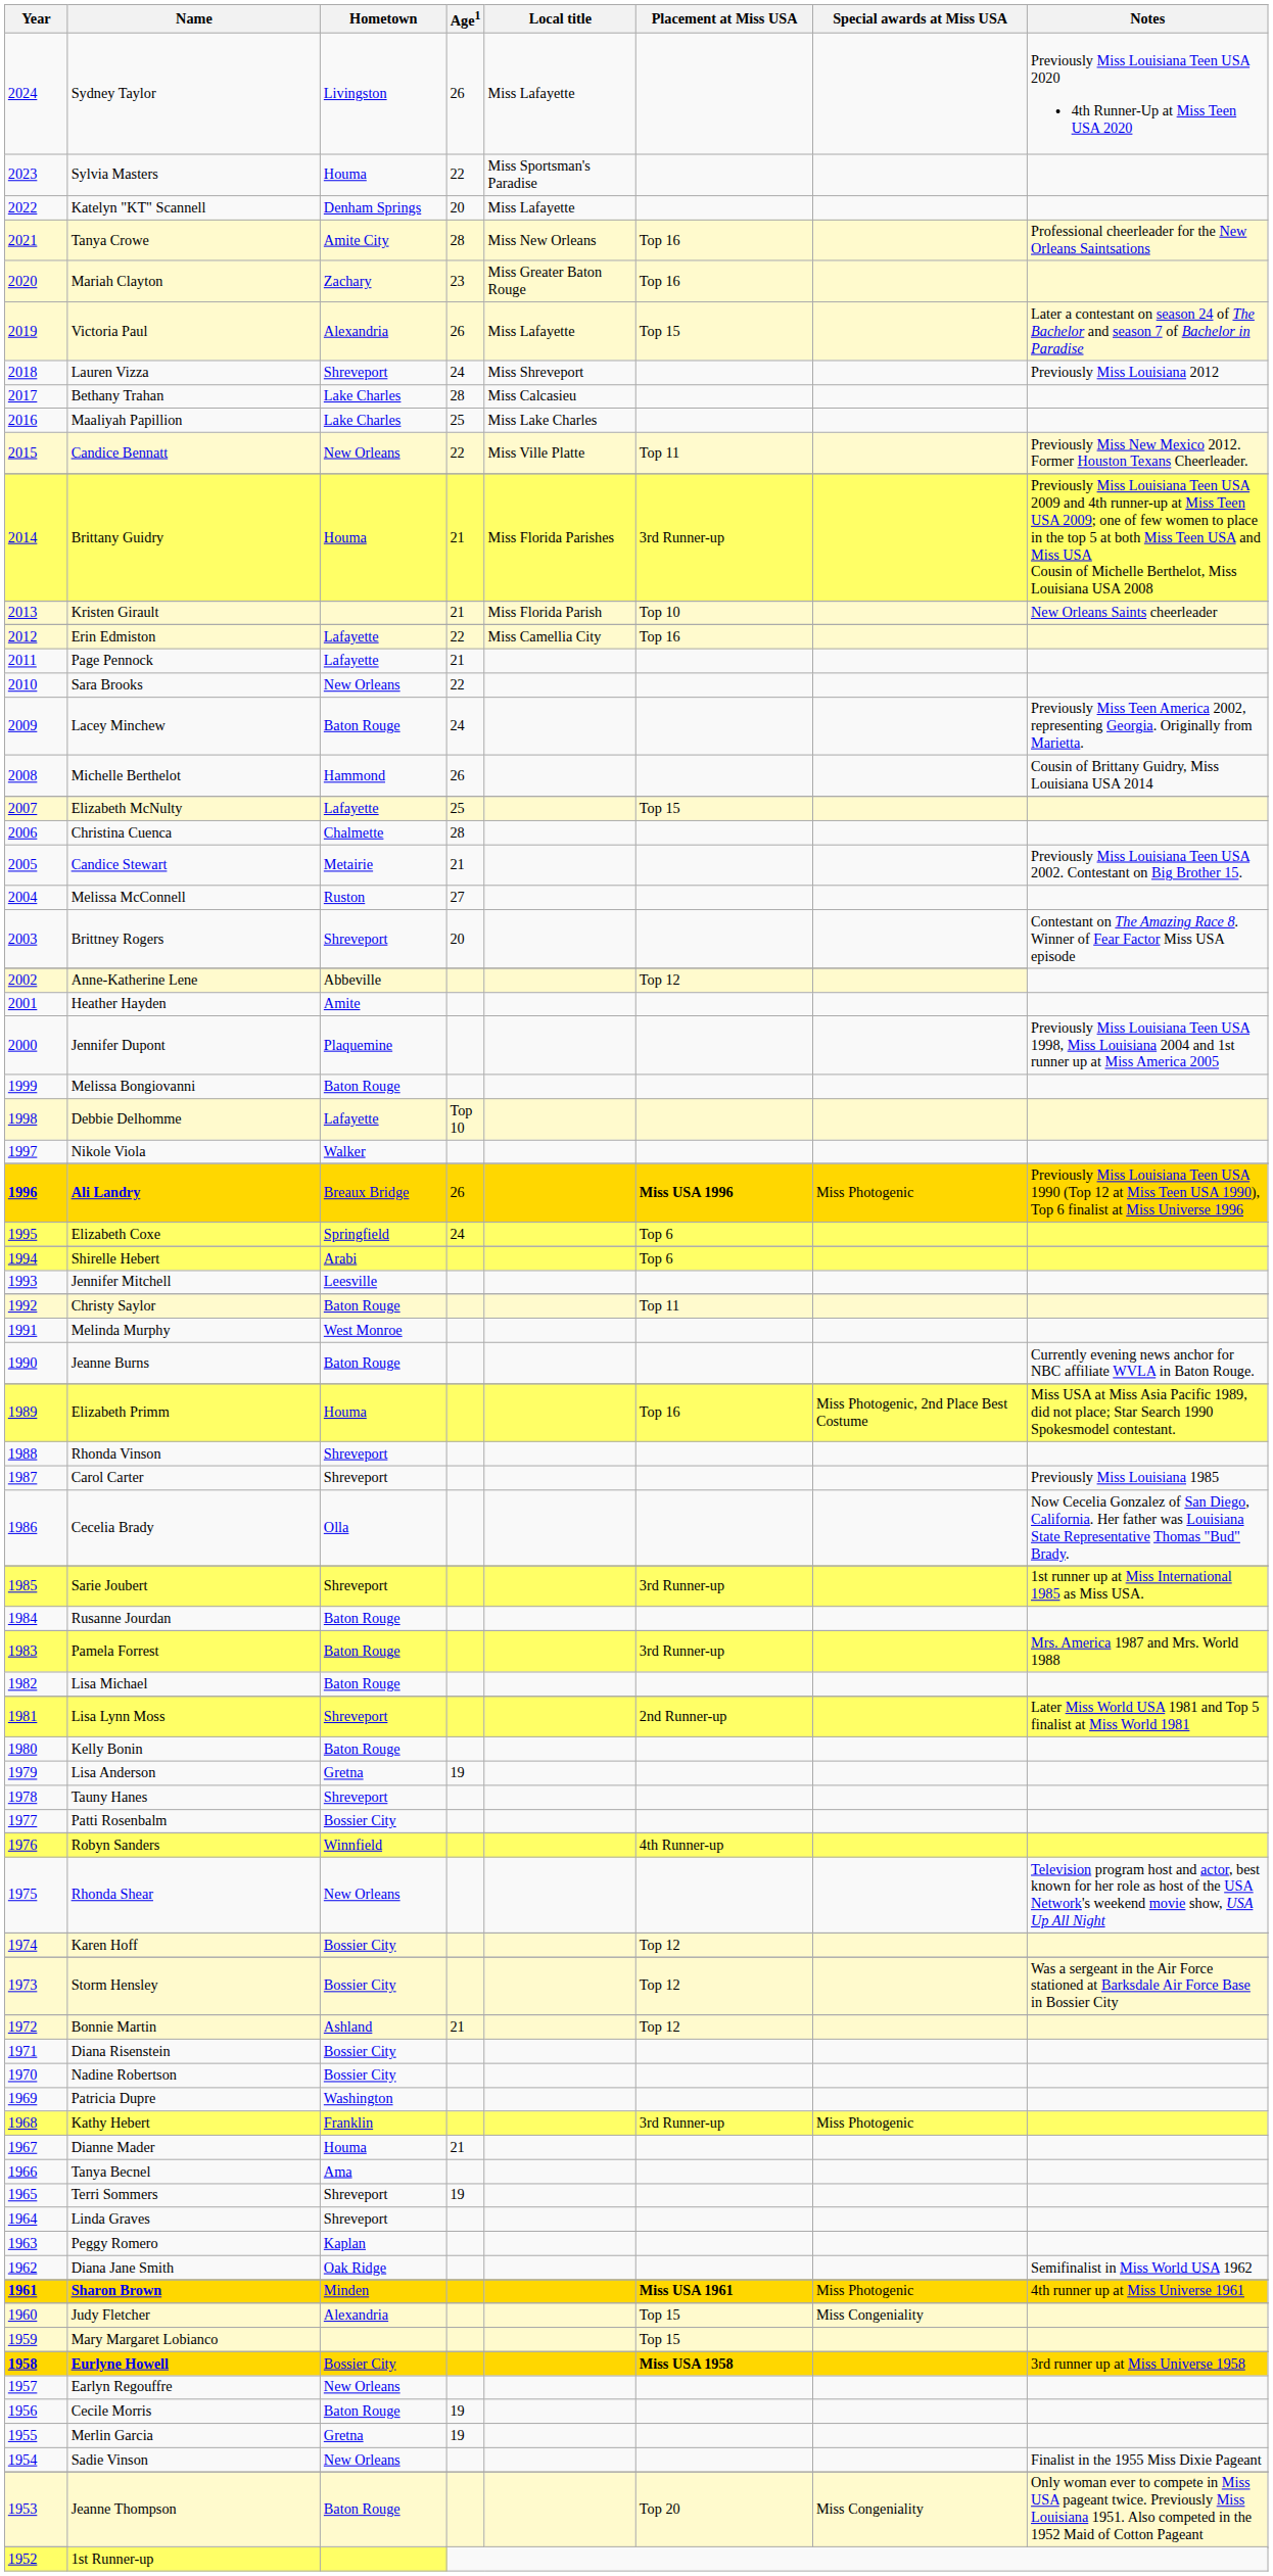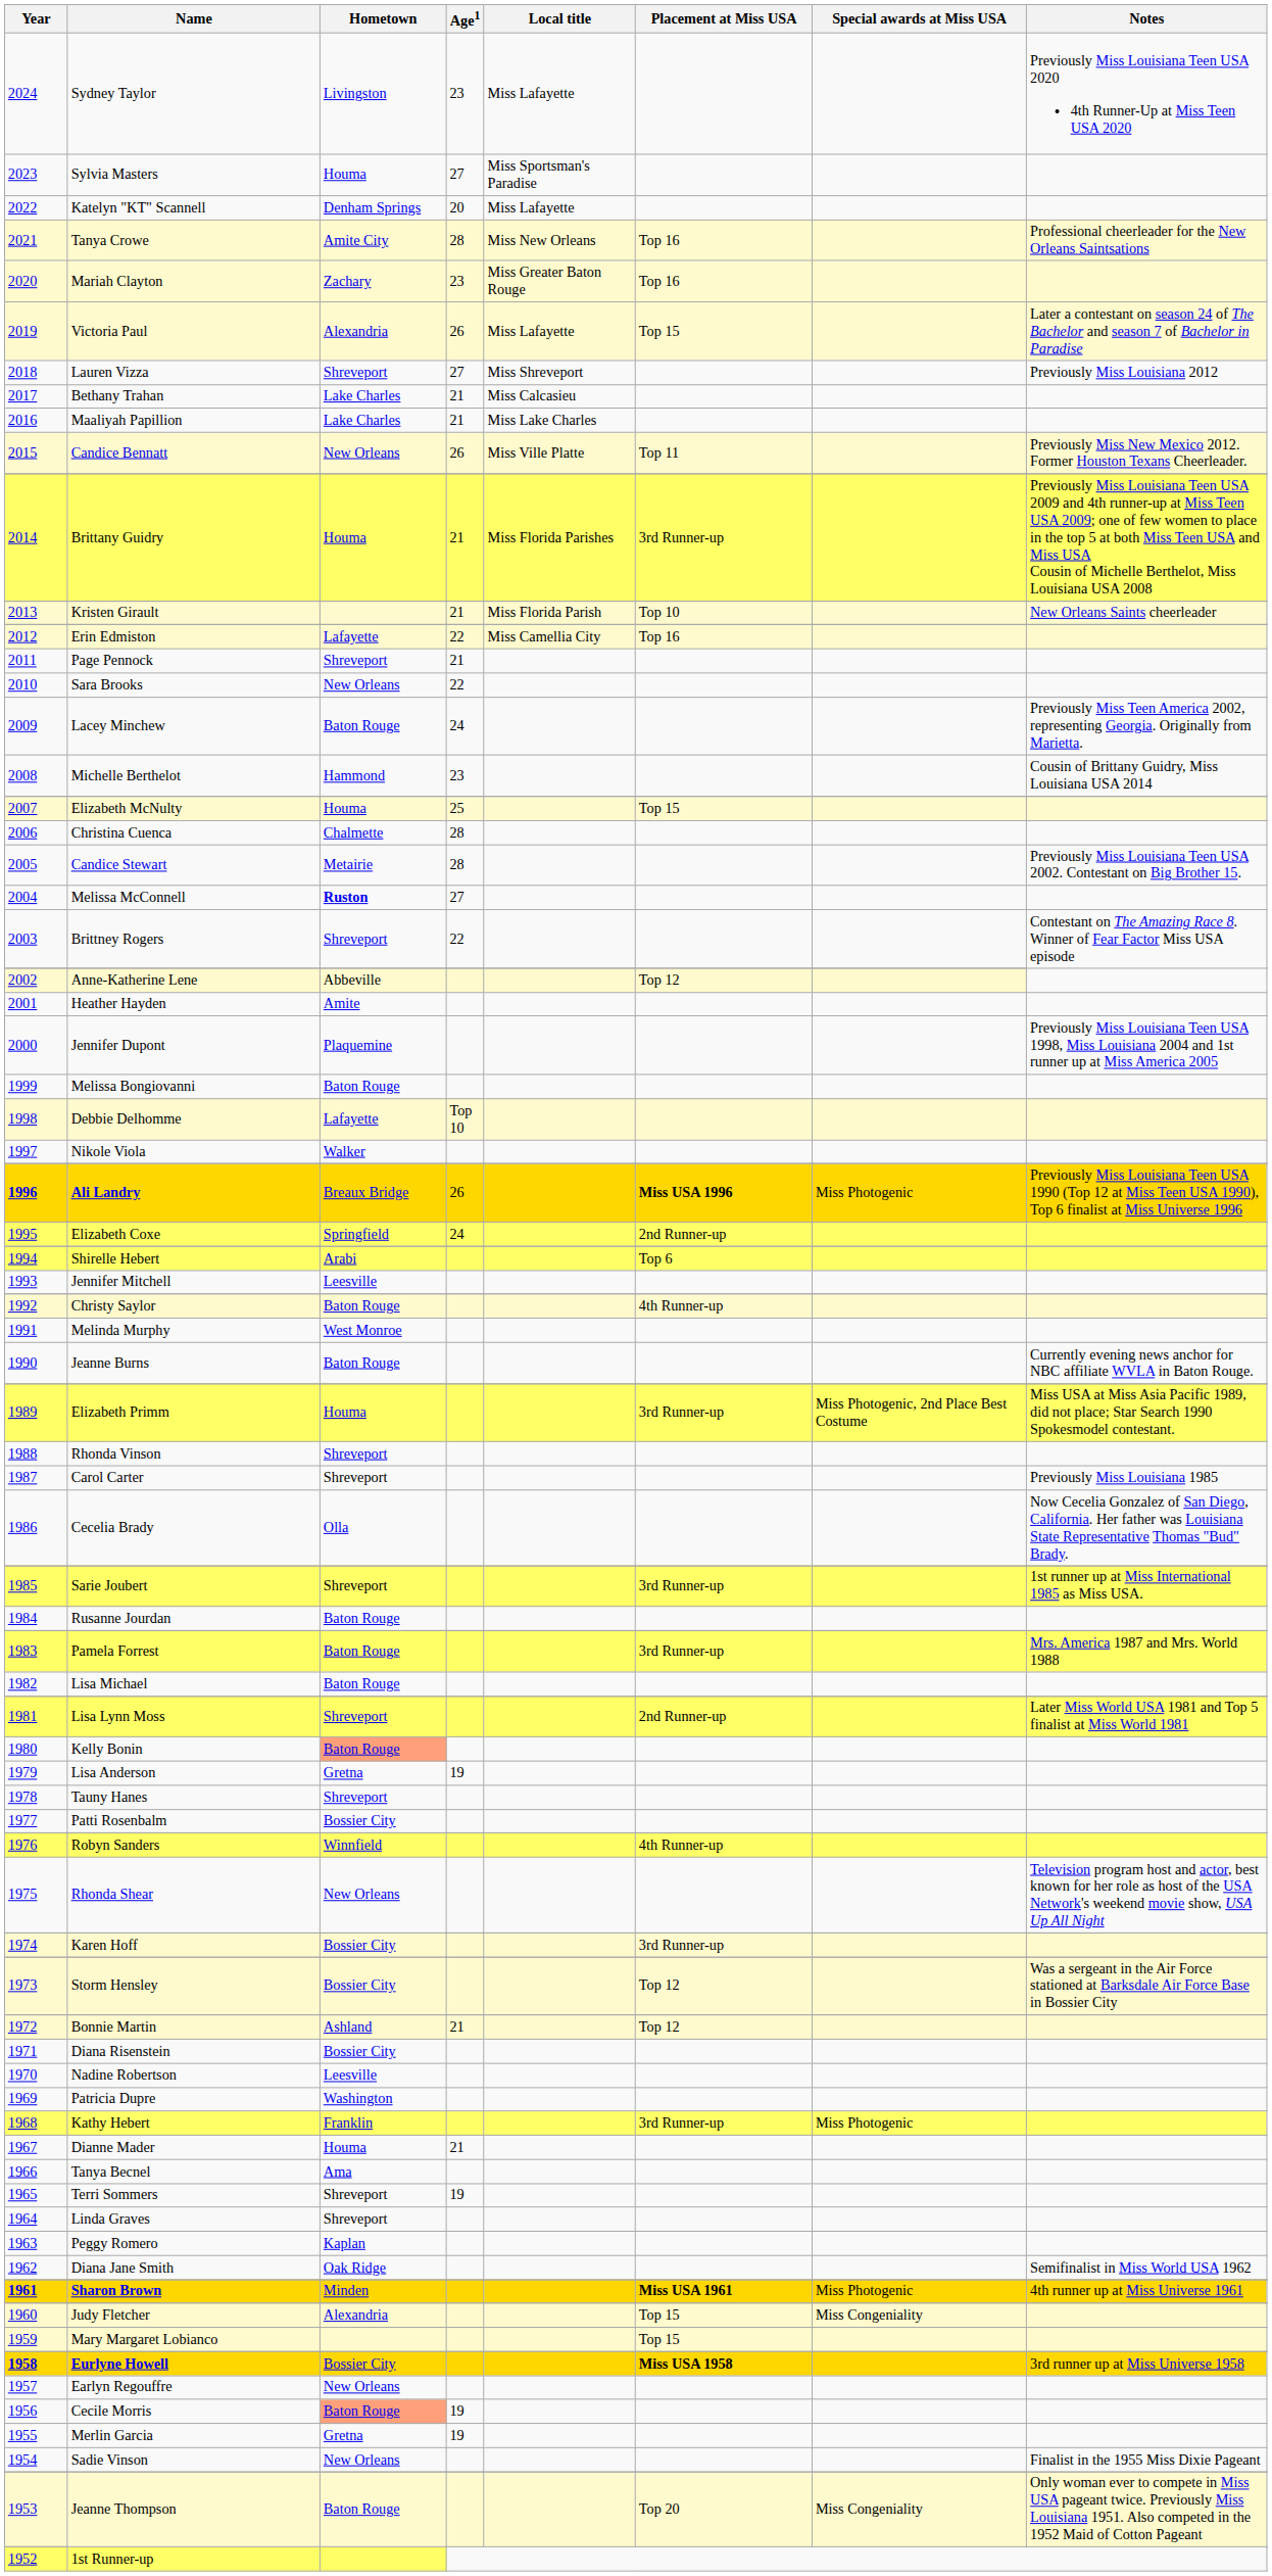Sydney Taylor | Age1: 26 -> 23
Sylvia Masters | Age1: 22 -> 27
Lauren Vizza | Age1: 24 -> 27
Bethany Trahan | Age1: 28 -> 21
Maaliyah Papillion | Age1: 25 -> 21
Candice Bennatt | Age1: 22 -> 26
Page Pennock | Hometown: Lafayette -> Shreveport
Michelle Berthelot | Age1: 26 -> 23
Elizabeth McNulty | Hometown: Lafayette -> Houma
Candice Stewart | Age1: 21 -> 28
Melissa McConnell | Hometown: normal -> bold
Brittney Rogers | Age1: 20 -> 22
Elizabeth Coxe | Placement at Miss USA: Top 6 -> 2nd Runner-up
Christy Saylor | Placement at Miss USA: Top 11 -> 4th Runner-up
Elizabeth Primm | Placement at Miss USA: Top 16 -> 3rd Runner-up
Kelly Bonin | Hometown: no background -> lightsalmon background
Karen Hoff | Placement at Miss USA: Top 12 -> 3rd Runner-up
Nadine Robertson | Hometown: Bossier City -> Leesville
Cecile Morris | Hometown: no background -> lightsalmon background
